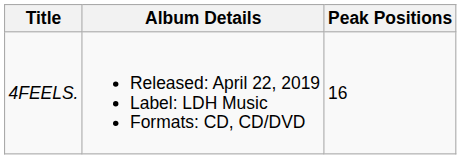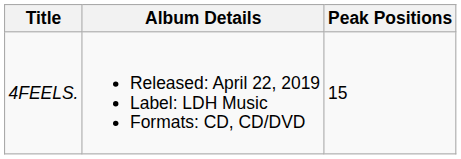4FEELS. | Peak Positions: 16 -> 15
